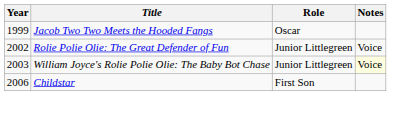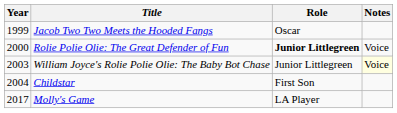Rolie Polie Olie: The Great Defender of Fun | Year: 2002 -> 2000
Rolie Polie Olie: The Great Defender of Fun | Role: normal -> bold
Childstar | Year: 2006 -> 2004
+ row: 2017 | Molly's Game | LA Player
